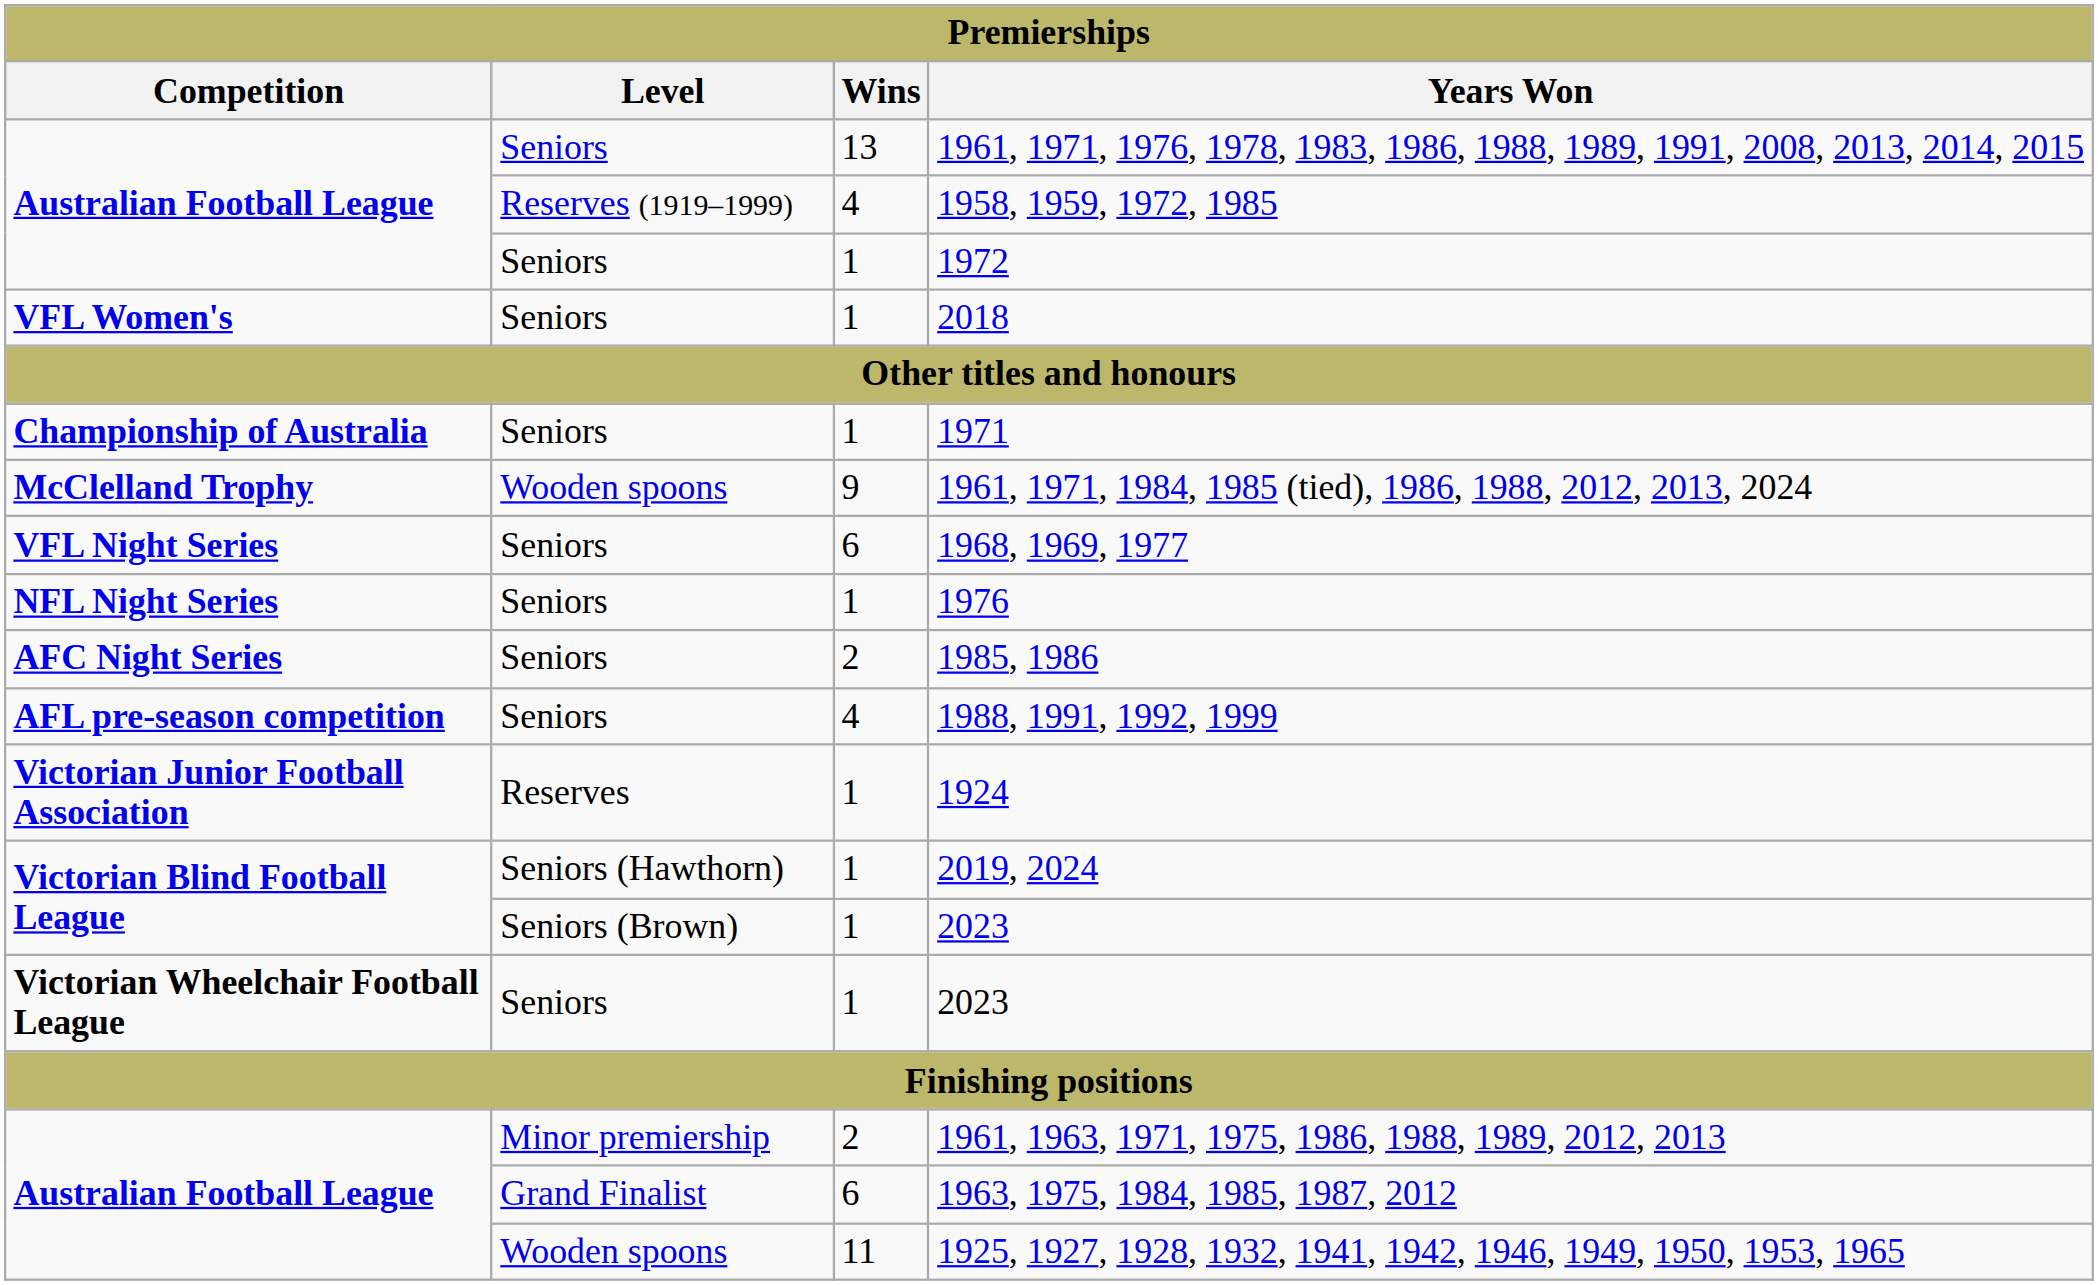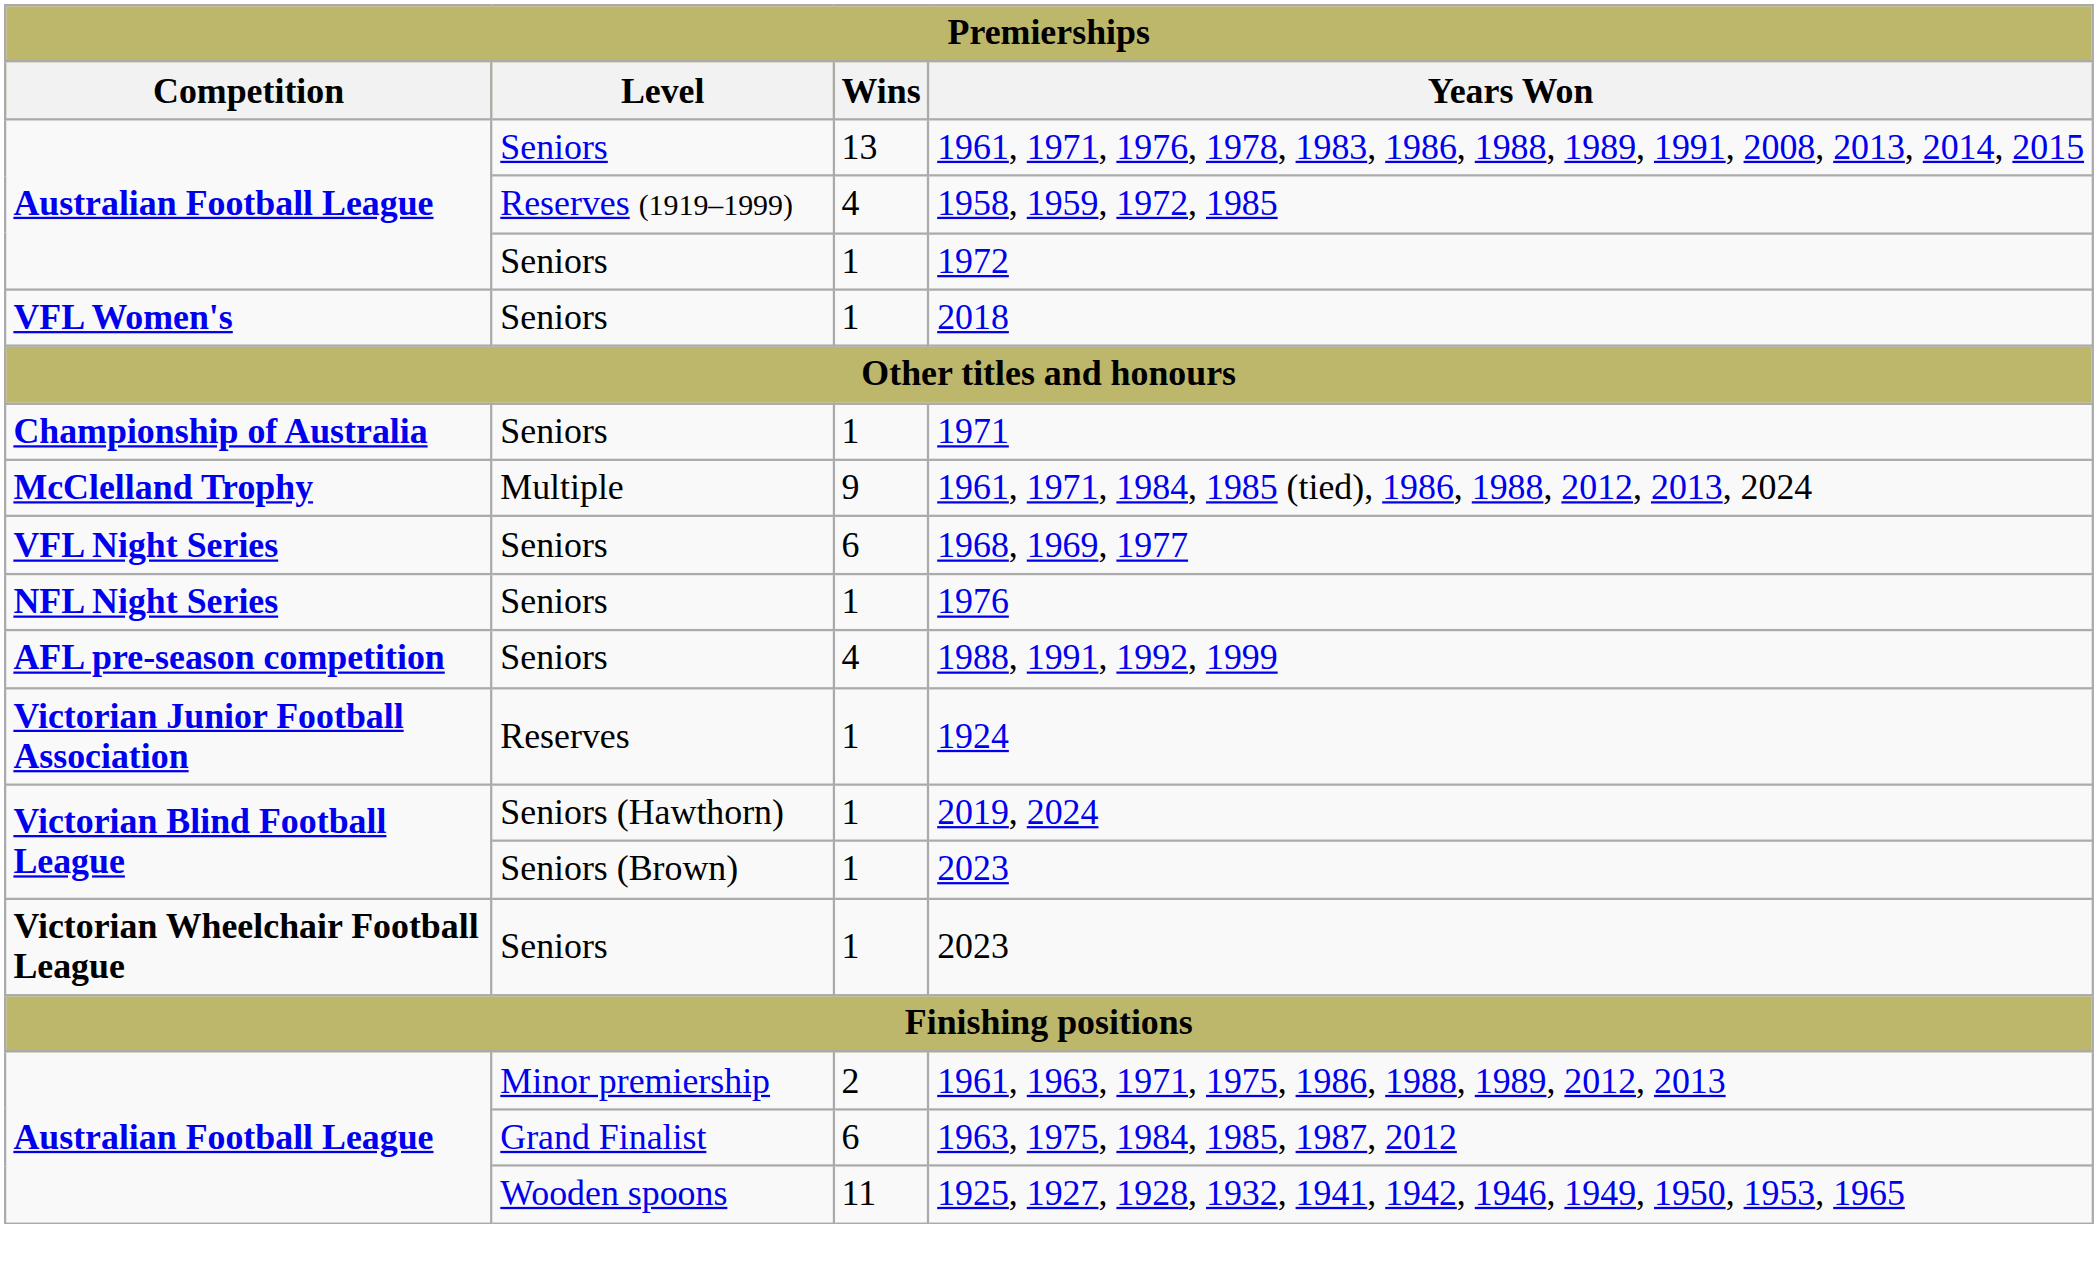1961, 1971, 1984, 1985 (tied), 1986, 1988, 2012, 2013, 2024 | Level: Wooden spoons -> Multiple
- row: AFC Night Series | Seniors | 2 | 1985, 1986
